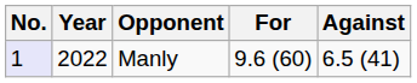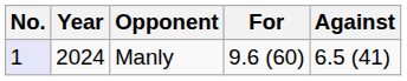Manly | Year: 2022 -> 2024
